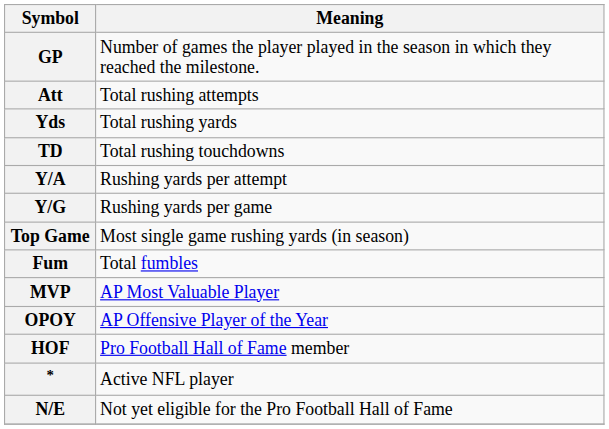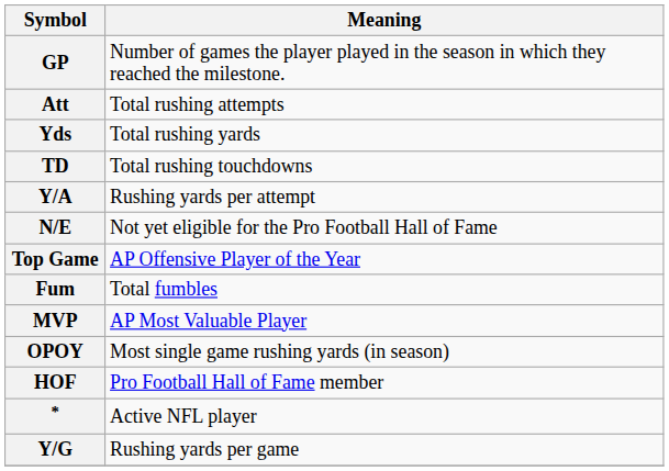rows swapped: Y/G <-> N/E
Top Game | Meaning: Most single game rushing yards (in season) -> AP Offensive Player of the Year
OPOY | Meaning: AP Offensive Player of the Year -> Most single game rushing yards (in season)
